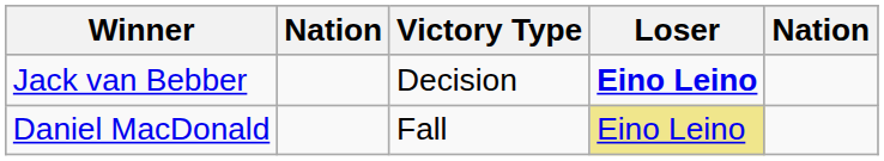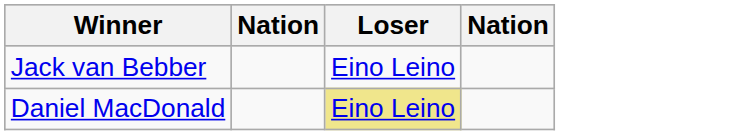- column: Victory Type | Decision | Fall
Jack van Bebber | Loser: bold -> normal
